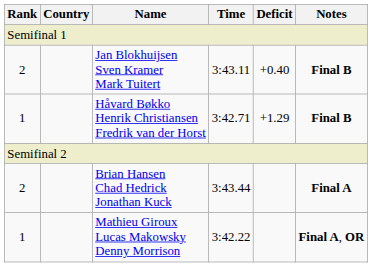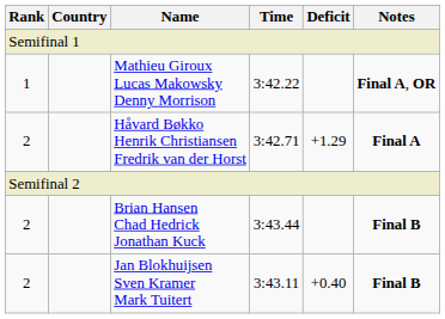rows swapped: Mathieu Giroux Lucas Makowsky Denny Morrison <-> Jan Blokhuijsen Sven Kramer Mark Tuitert
Håvard Bøkko Henrik Christiansen Fredrik van der Horst | Rank: 1 -> 2
Håvard Bøkko Henrik Christiansen Fredrik van der Horst | Notes: Final B -> Final A
Brian Hansen Chad Hedrick Jonathan Kuck | Notes: Final A -> Final B
